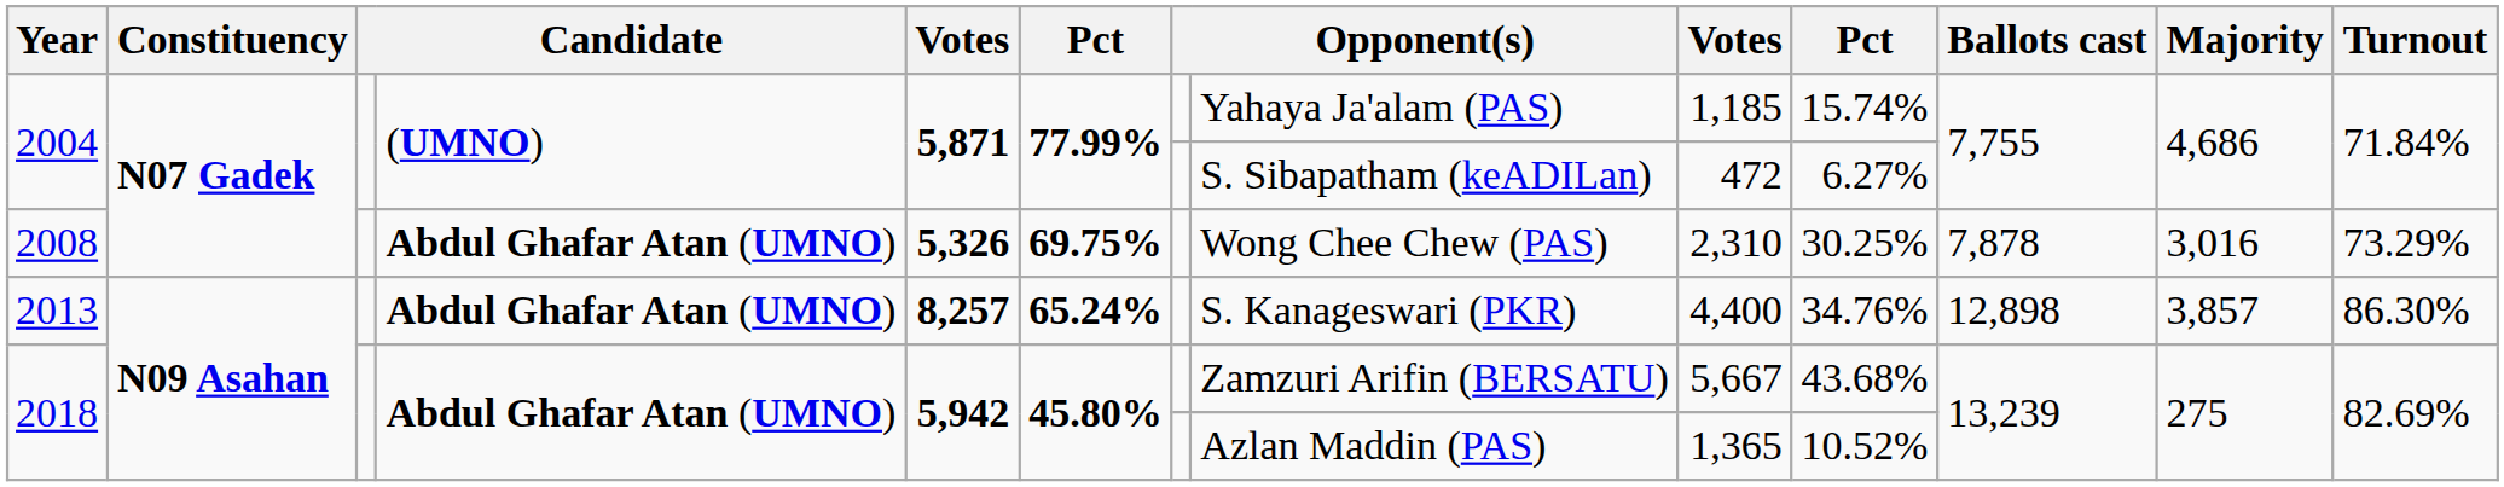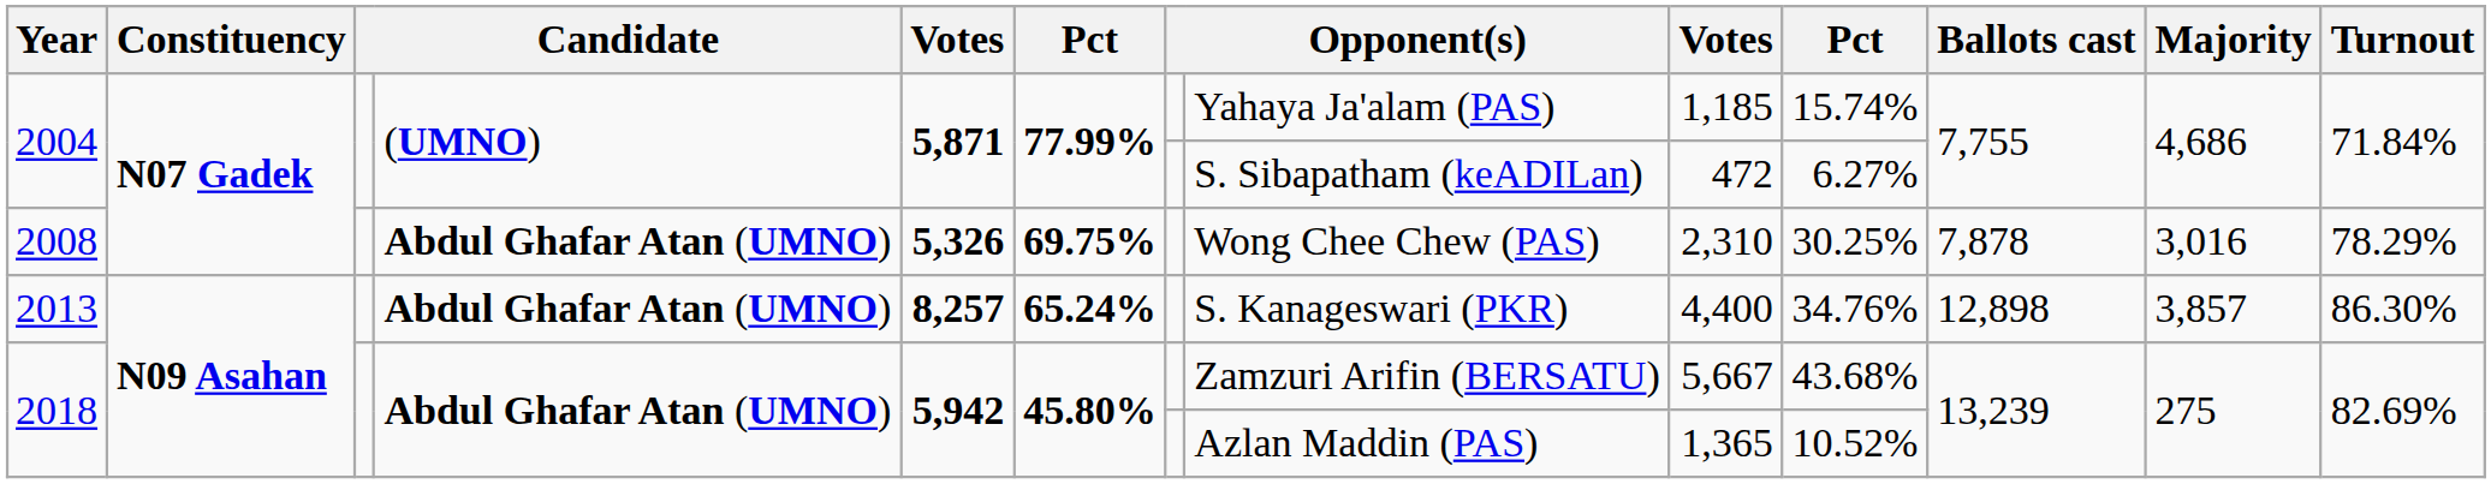2008 | Turnout: 73.29% -> 78.29%
